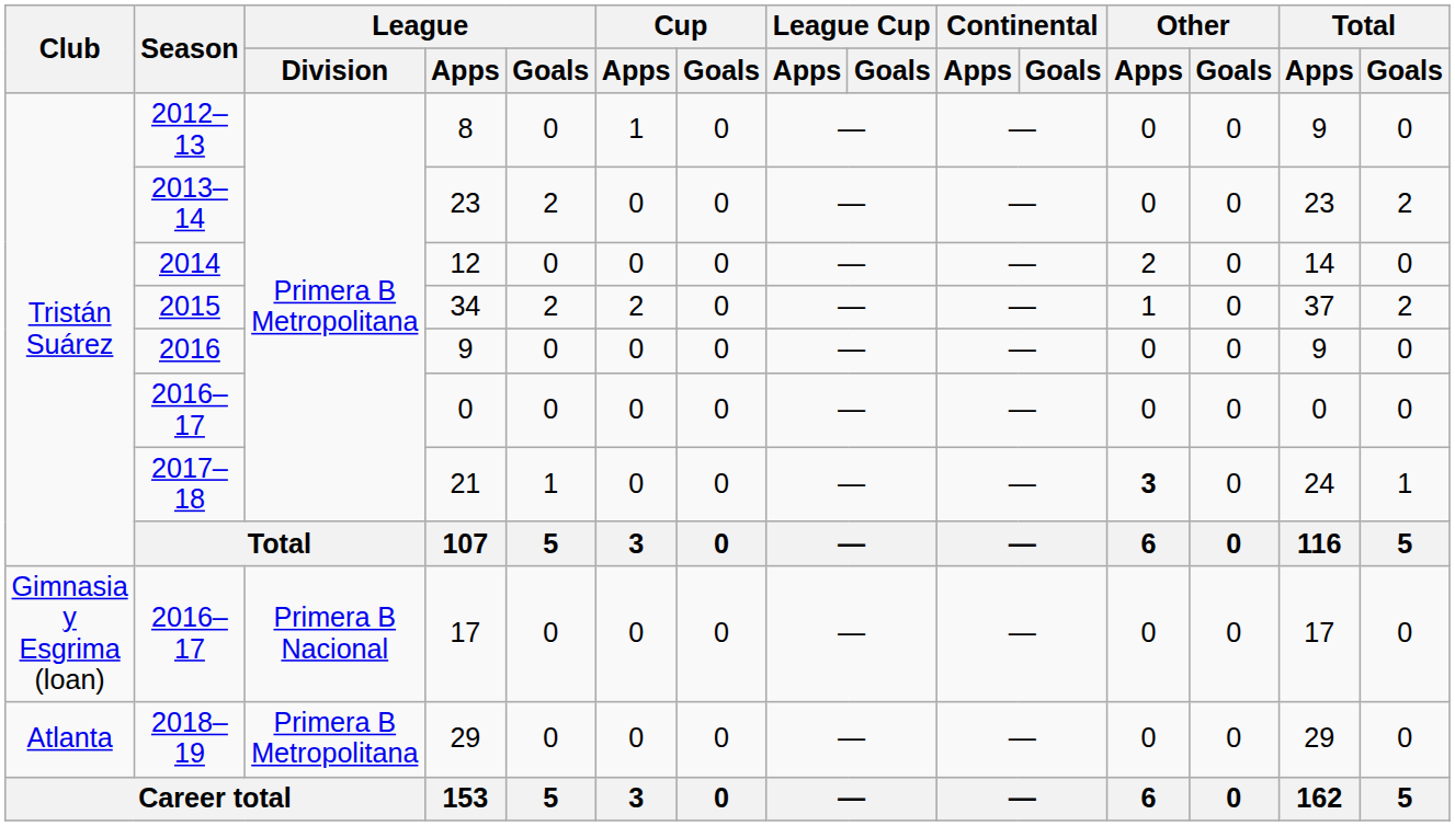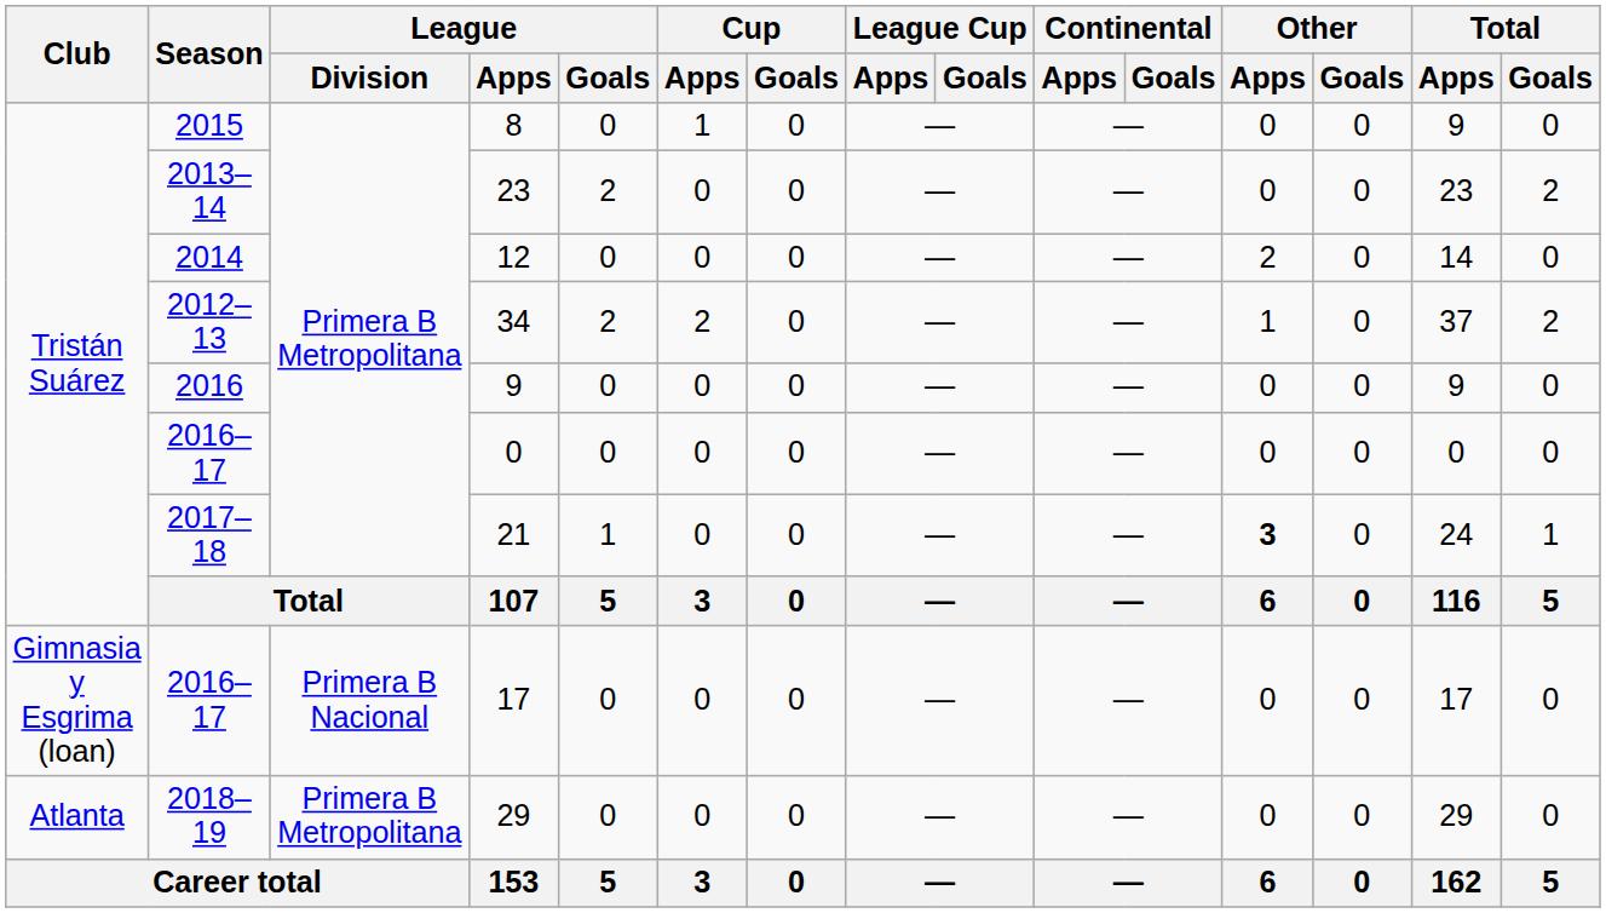8 | Season: 2012–13 -> 2015
34 | Season: 2015 -> 2012–13
